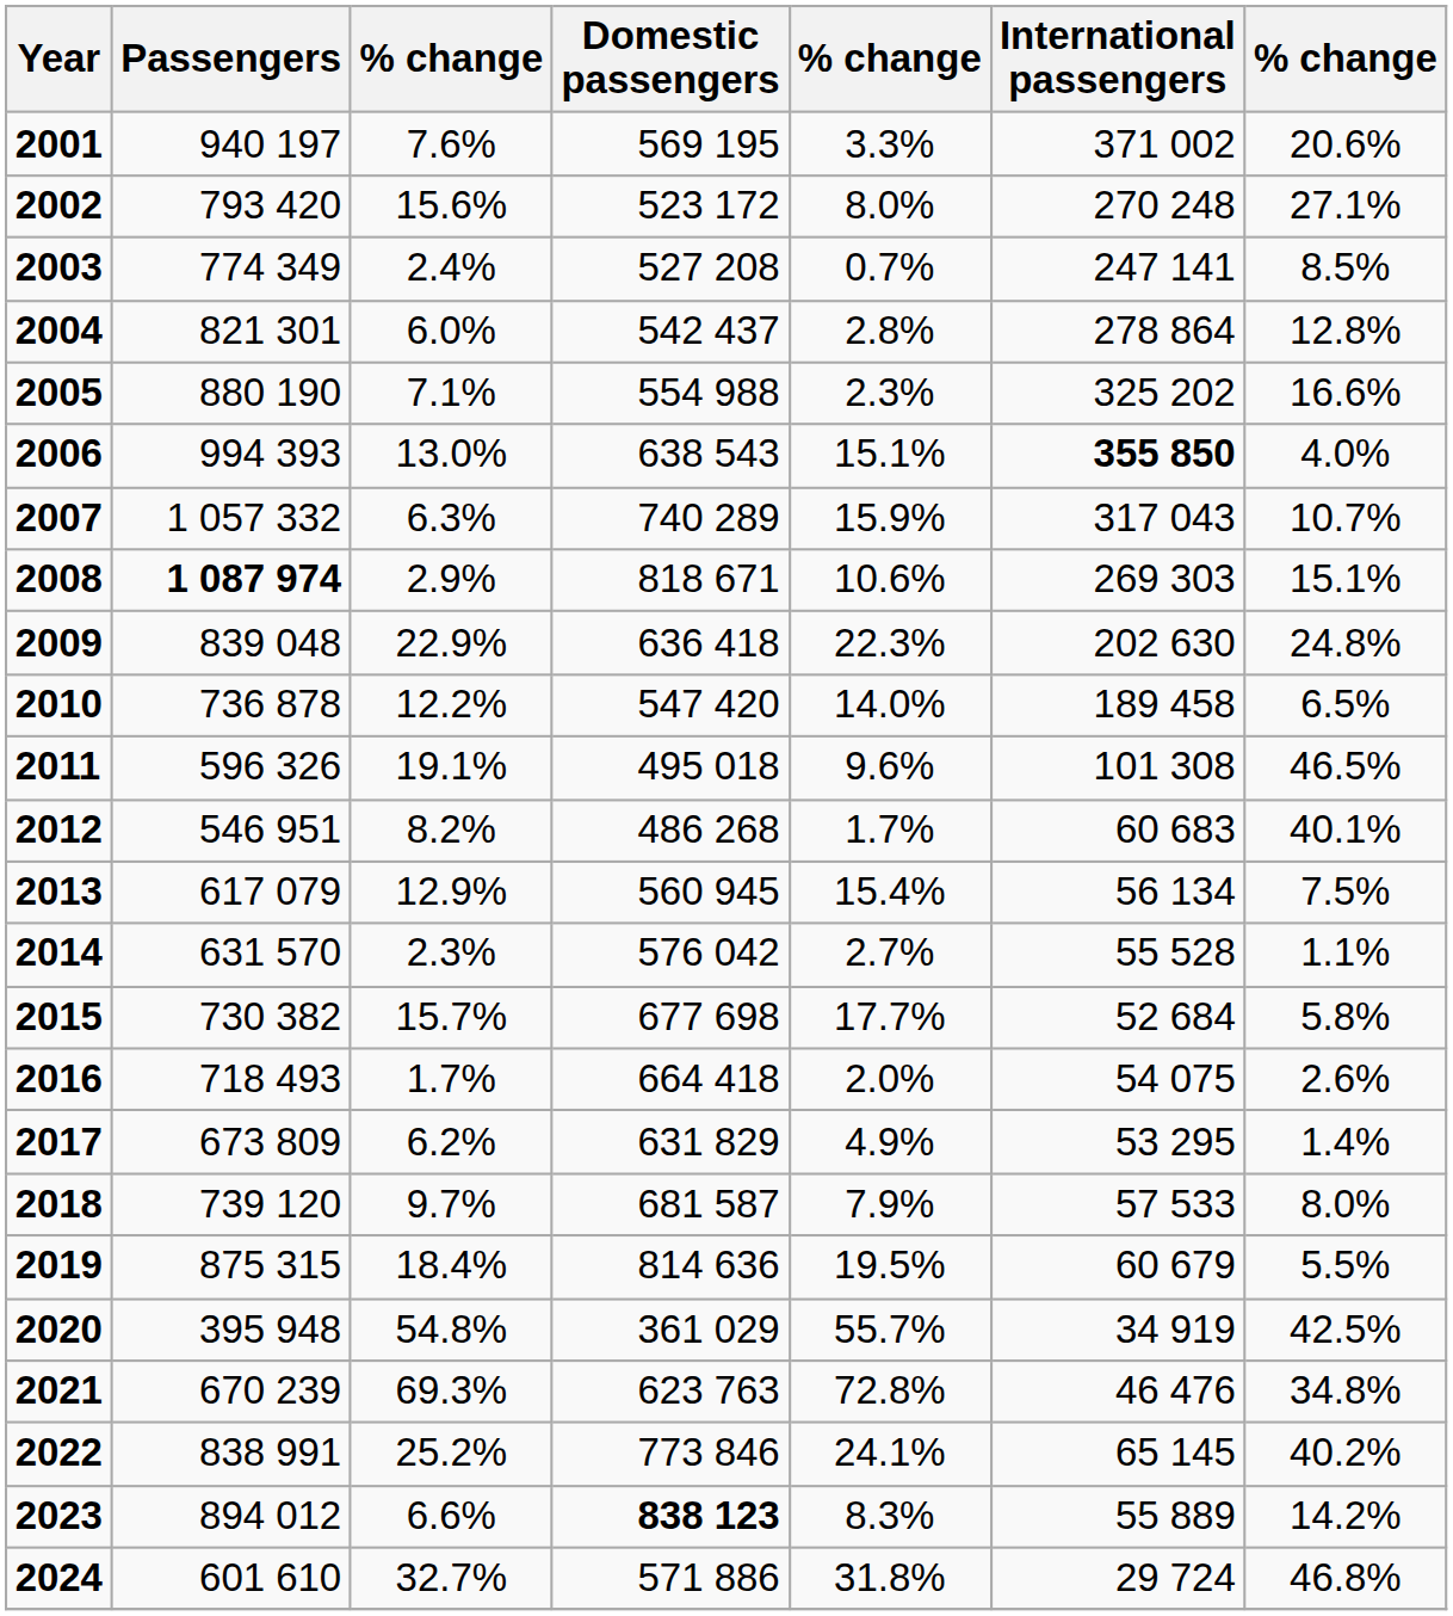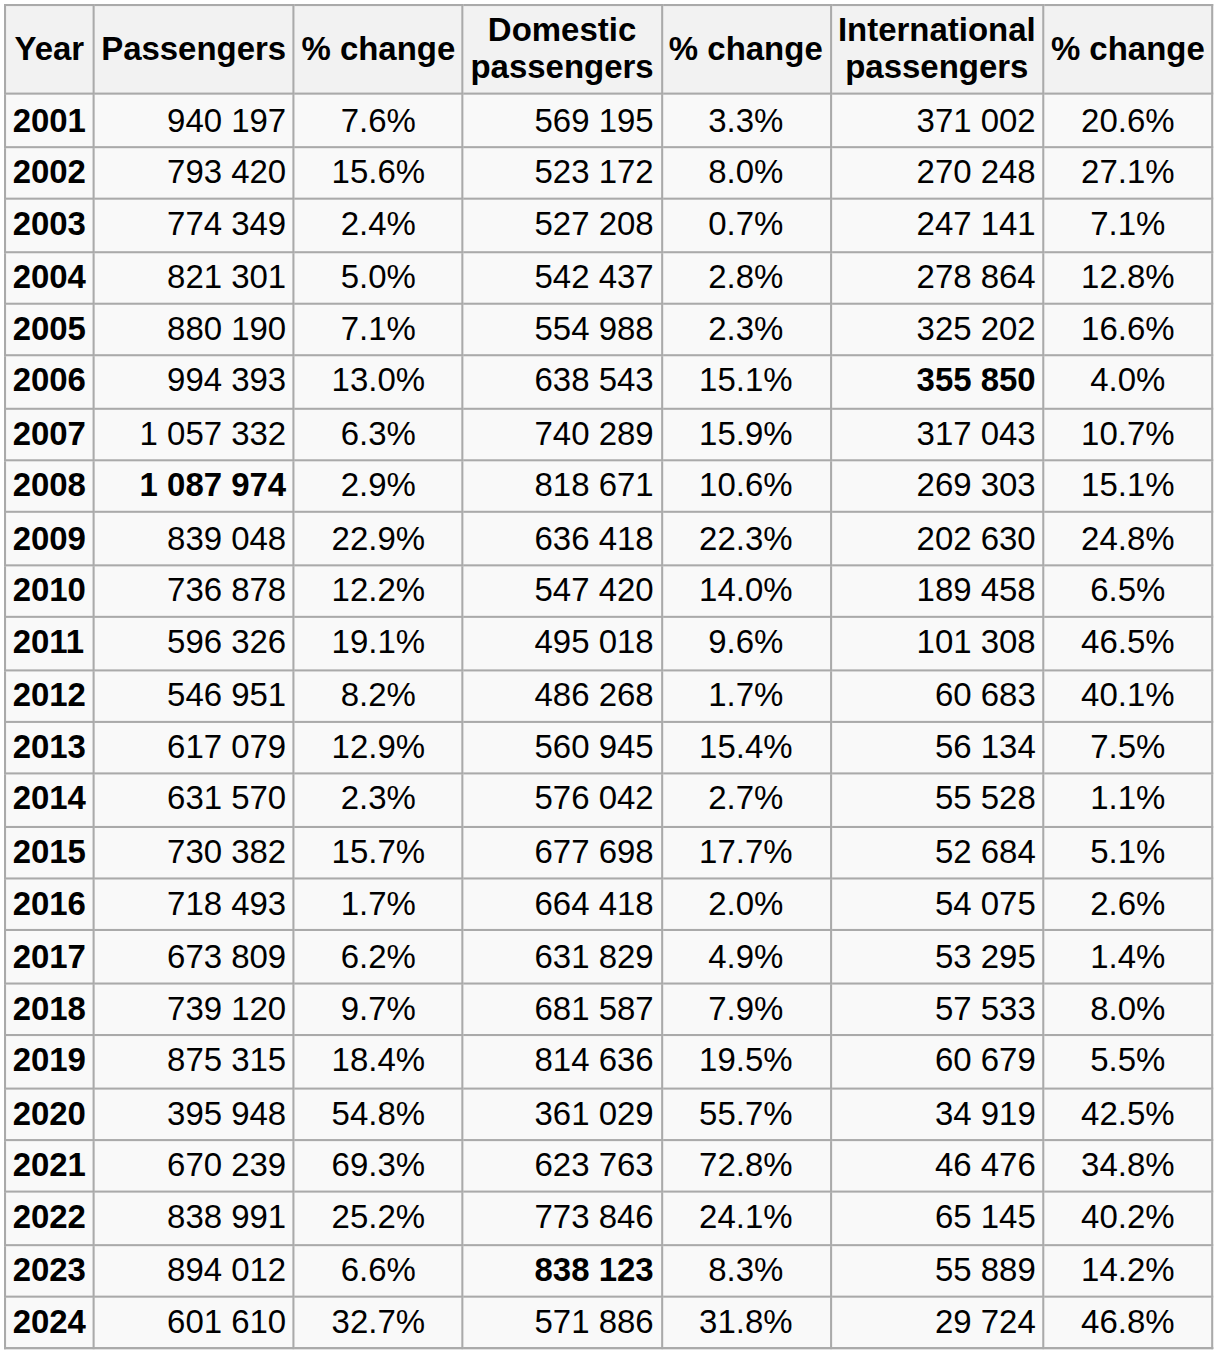2003 | column 7: 8.5% -> 7.1%
2004 | column 3: 6.0% -> 5.0%
2015 | column 7: 5.8% -> 5.1%
